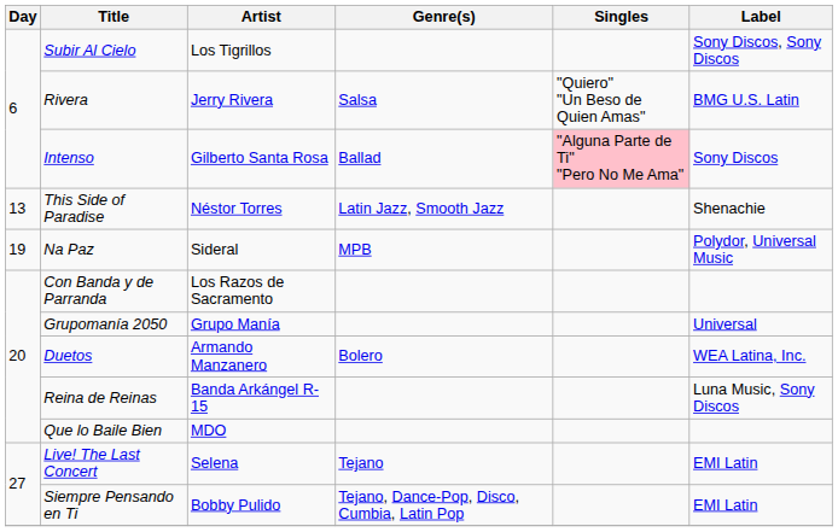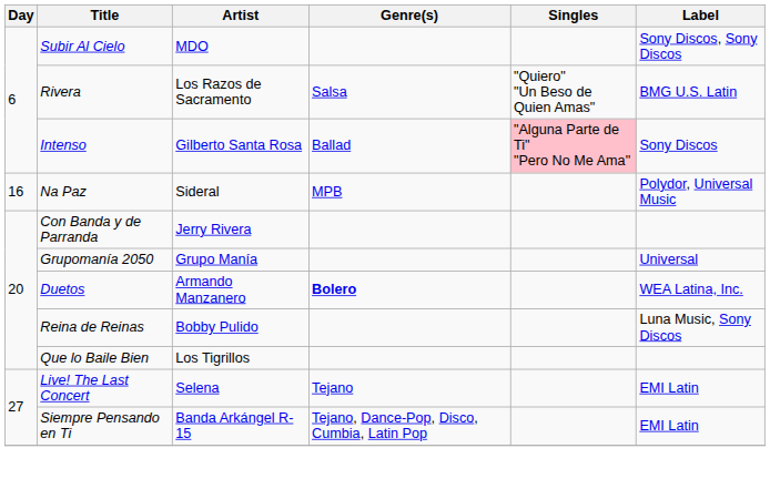Subir Al Cielo | Artist: Los Tigrillos -> MDO
Rivera | Artist: Jerry Rivera -> Los Razos de Sacramento
- row: 13 | This Side of Paradise | Néstor Torres | Latin Jazz, Smooth Jazz | Shenachie
Na Paz | Day: 19 -> 16
Con Banda y de Parranda | Artist: Los Razos de Sacramento -> Jerry Rivera
Duetos | Genre(s): normal -> bold
Reina de Reinas | Artist: Banda Arkángel R-15 -> Bobby Pulido
Que lo Baile Bien | Artist: MDO -> Los Tigrillos
Siempre Pensando en Ti | Artist: Bobby Pulido -> Banda Arkángel R-15
